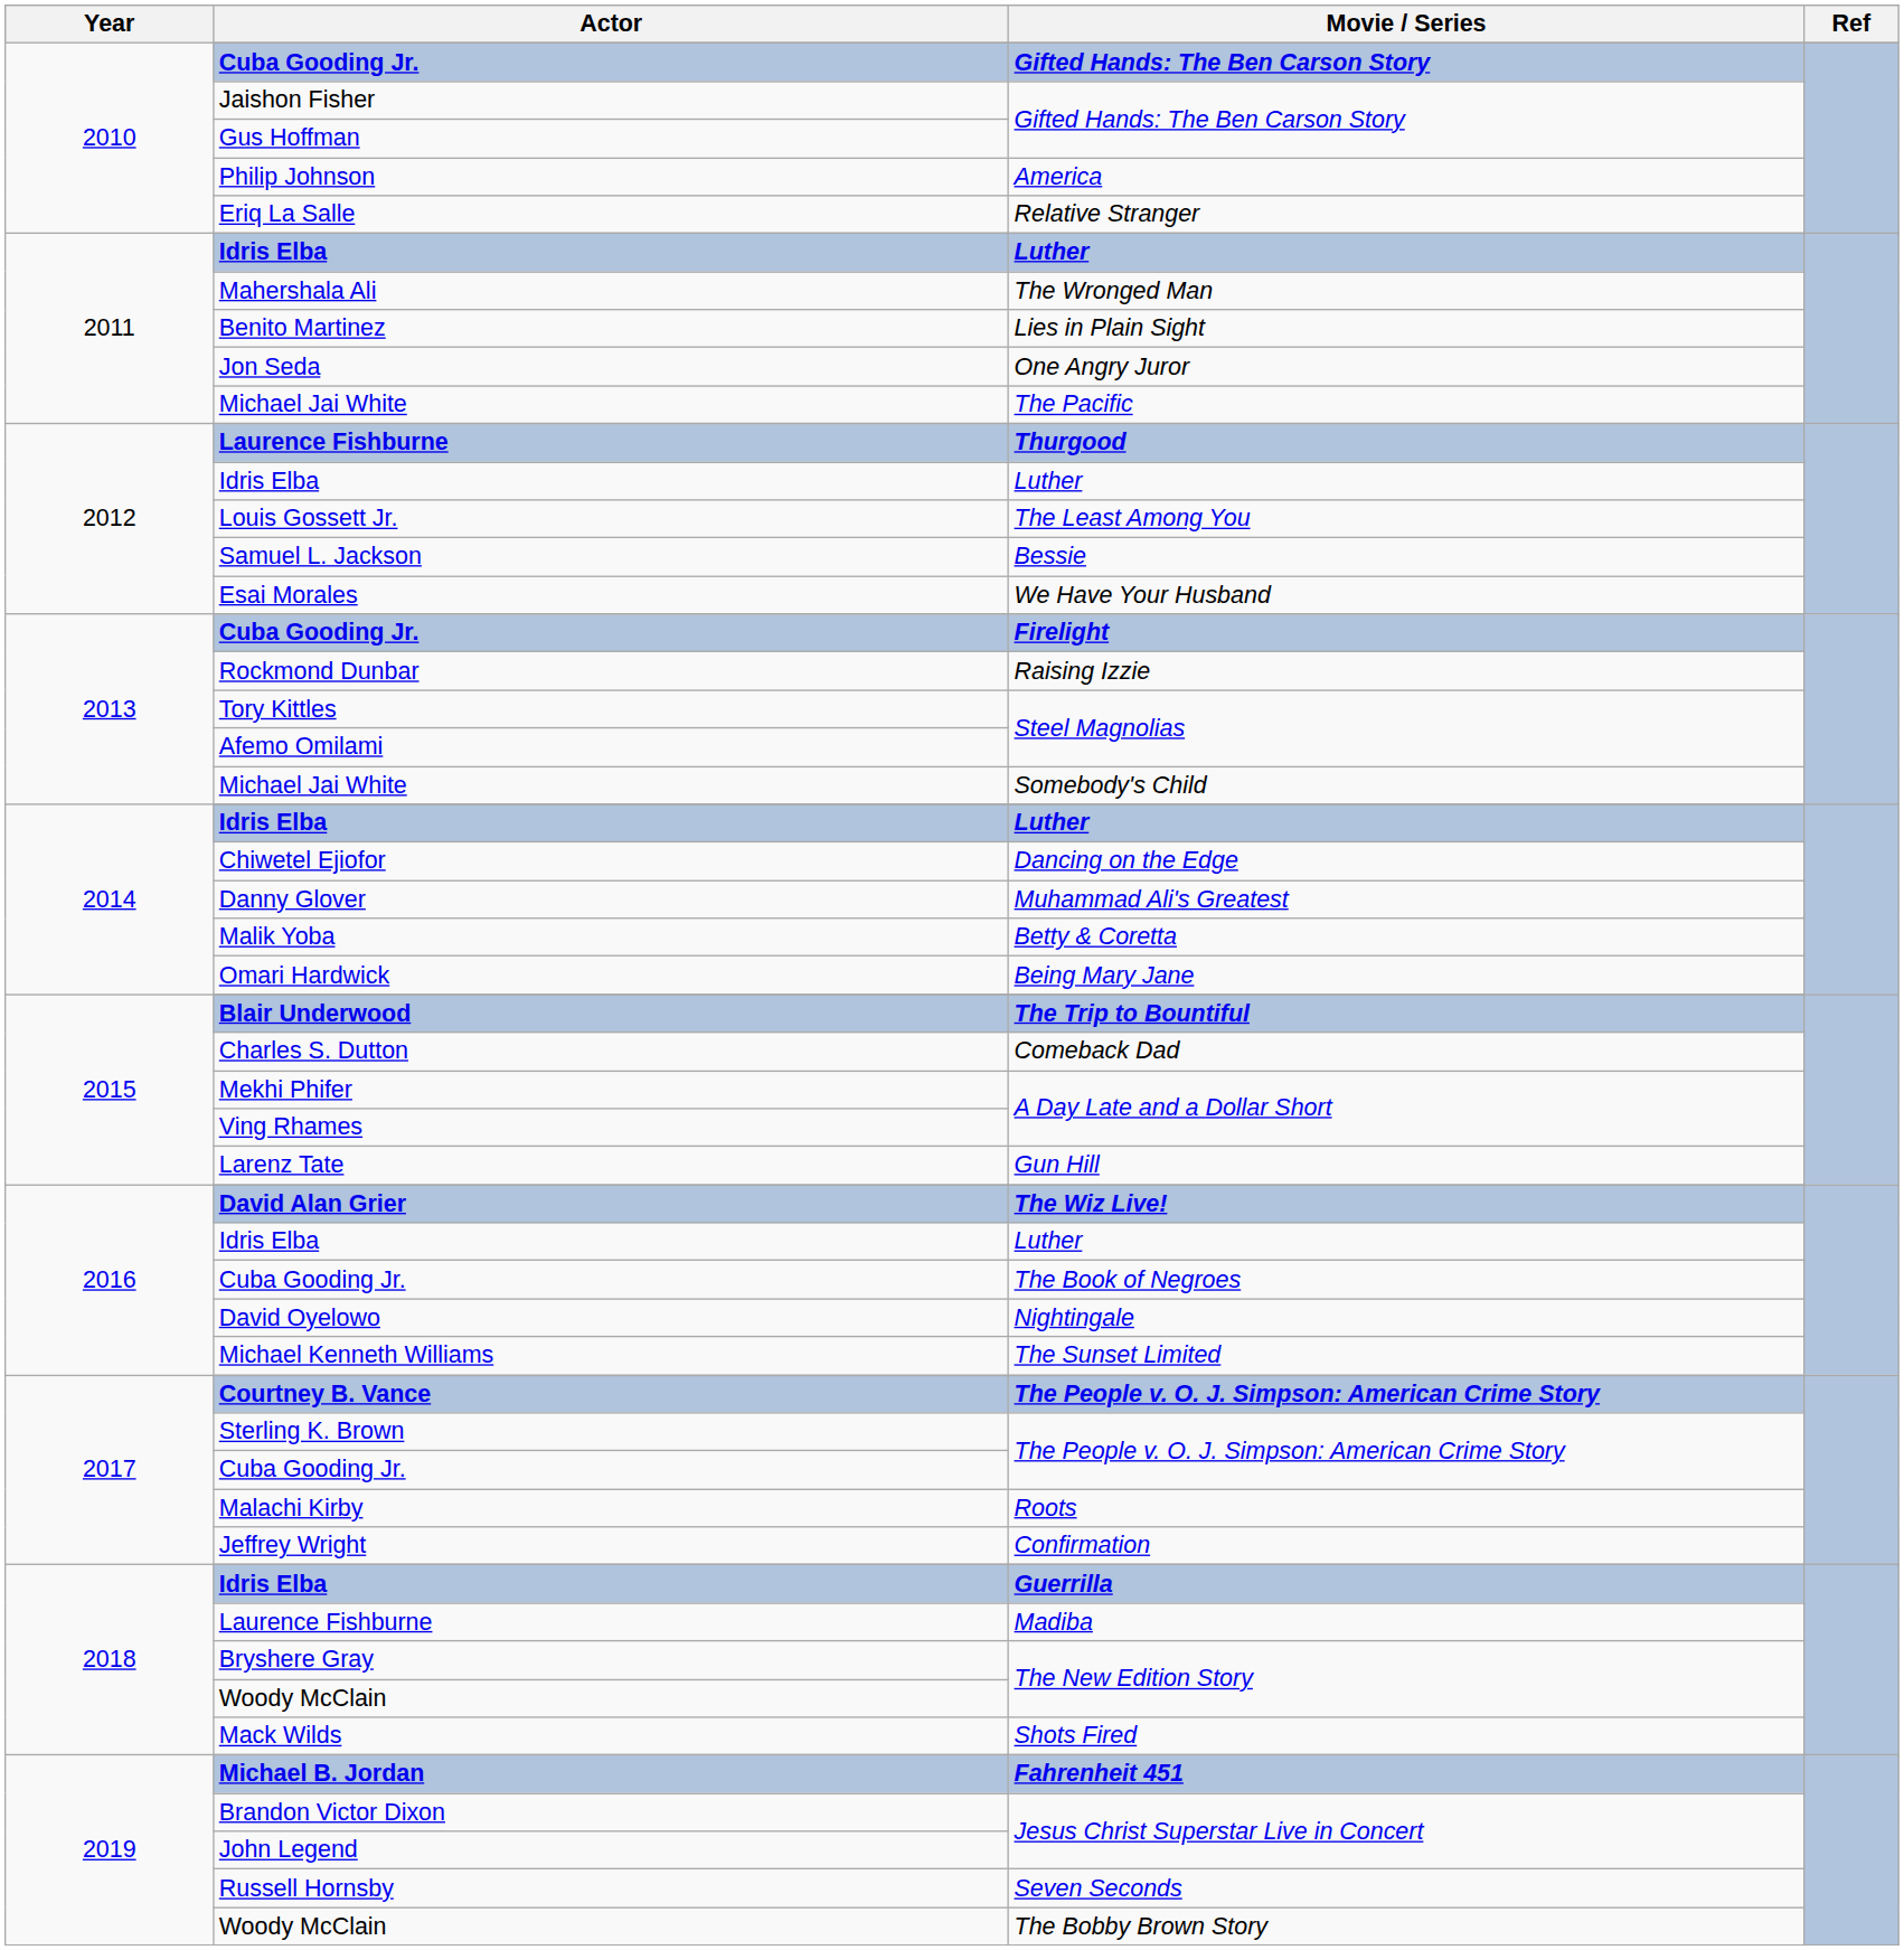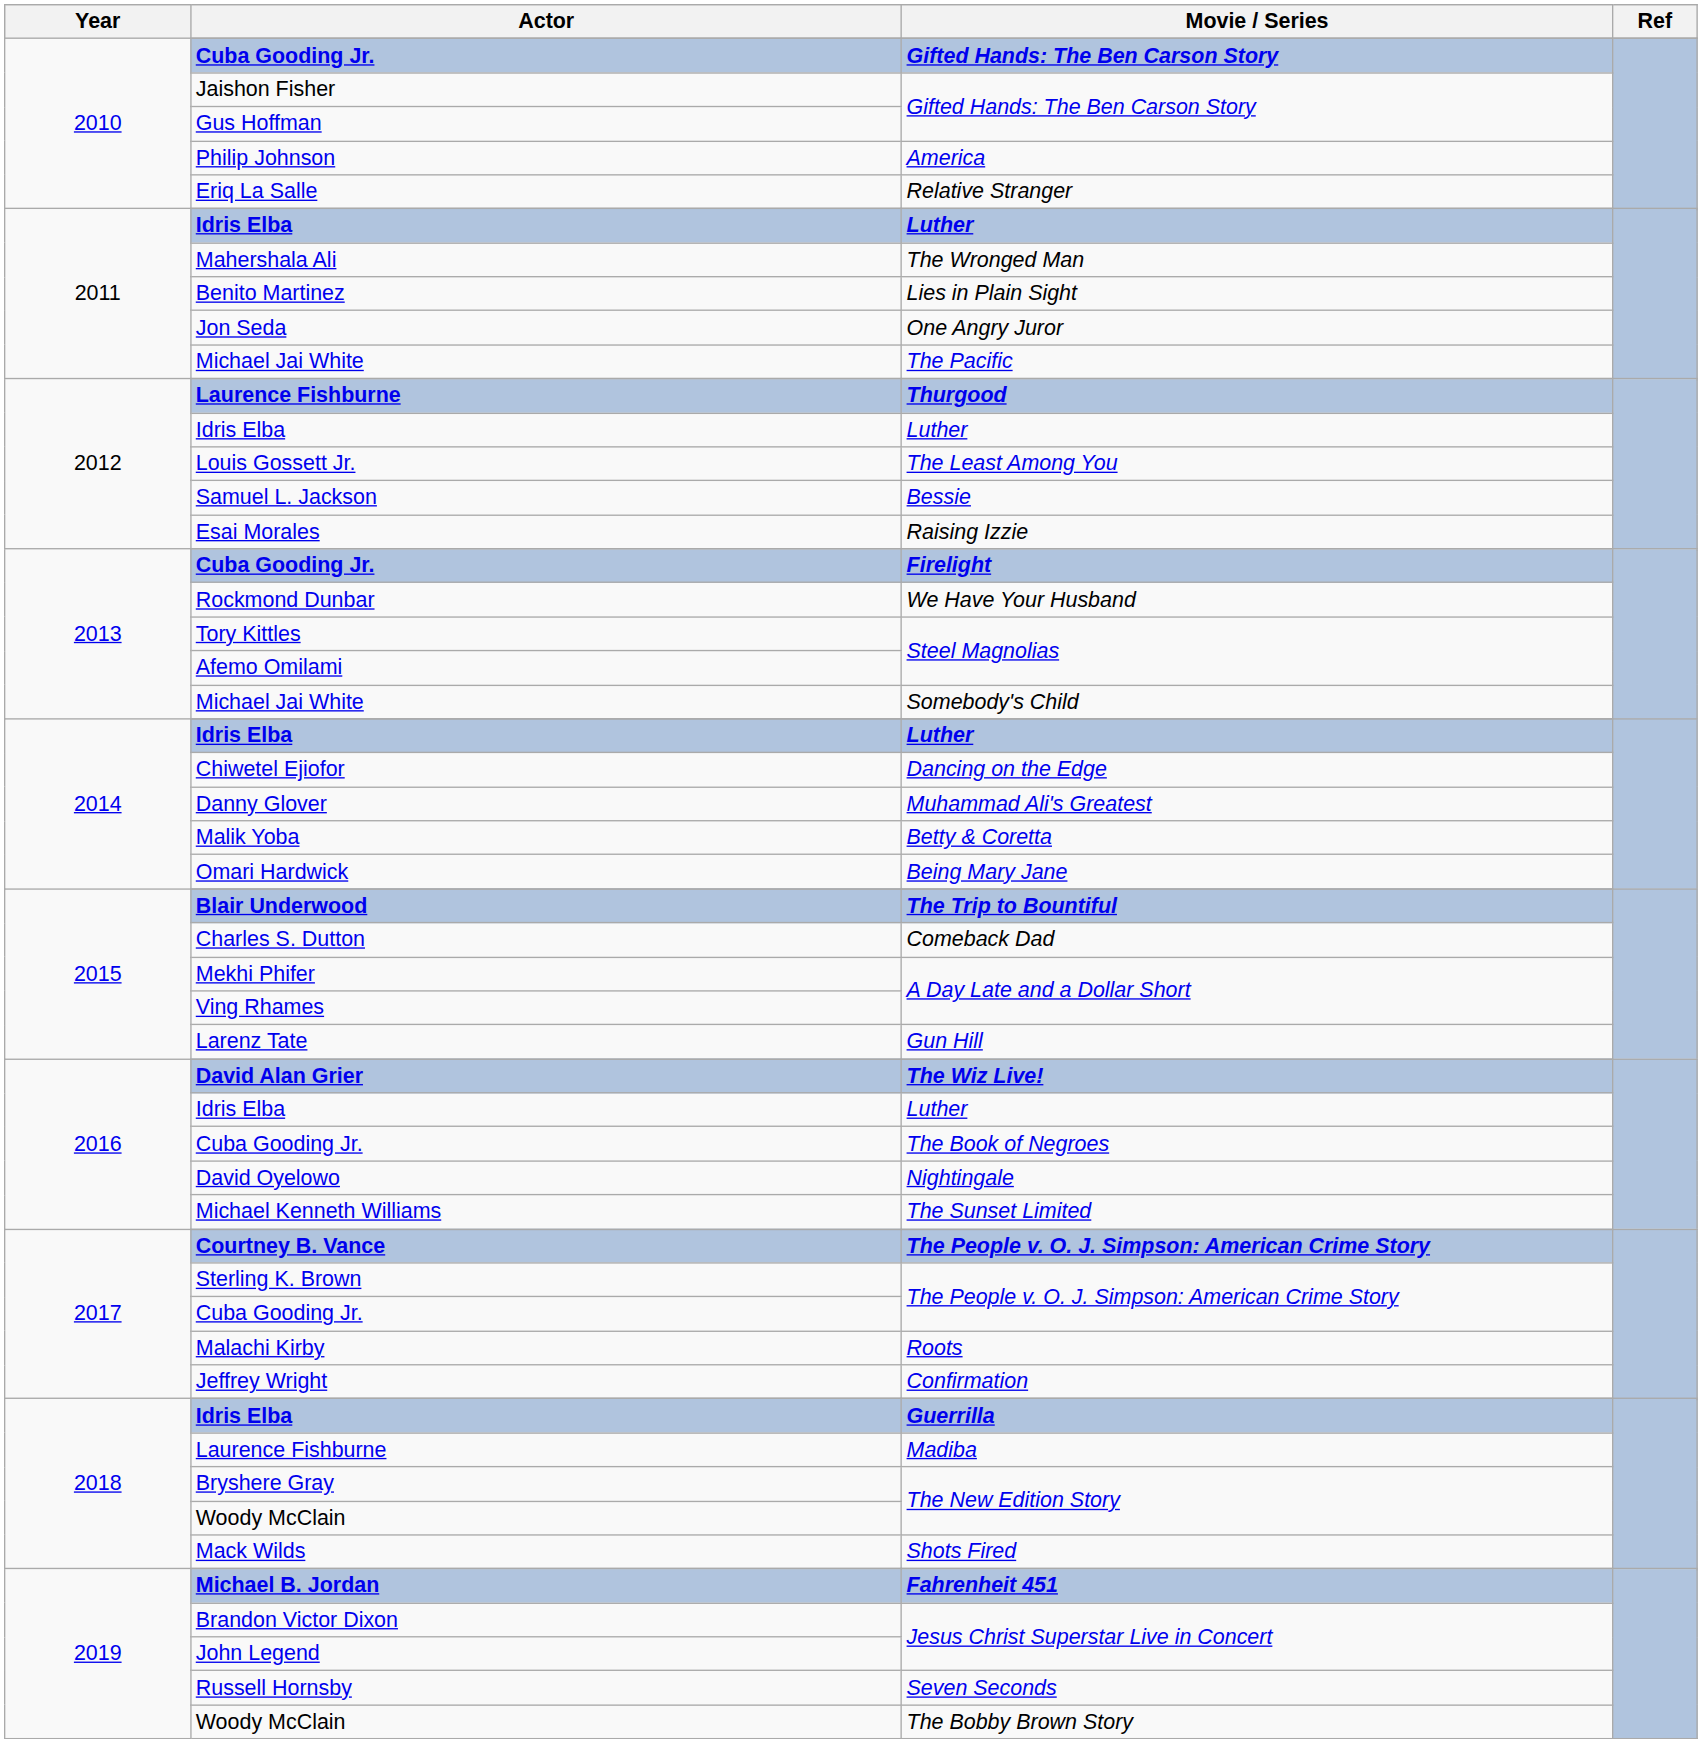Esai Morales | Movie / Series: We Have Your Husband -> Raising Izzie
Rockmond Dunbar | Movie / Series: Raising Izzie -> We Have Your Husband
